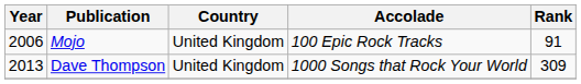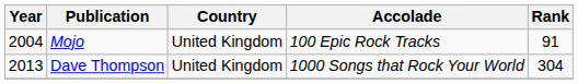Mojo | Year: 2006 -> 2004
Dave Thompson | Rank: 309 -> 304
